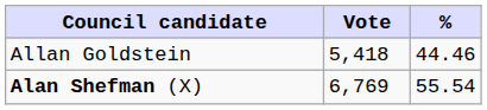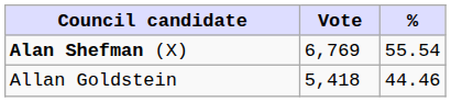rows swapped: Alan Shefman (X) <-> Allan Goldstein
